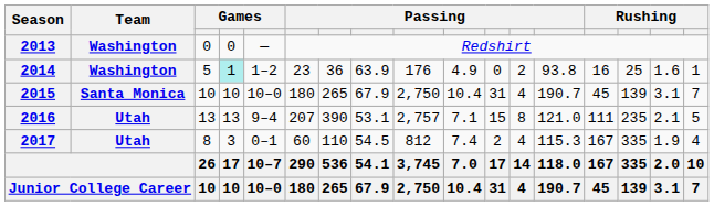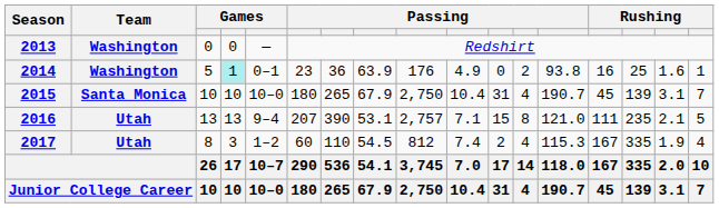2014 | column 5: 1–2 -> 0–1
2017 | column 5: 0–1 -> 1–2
